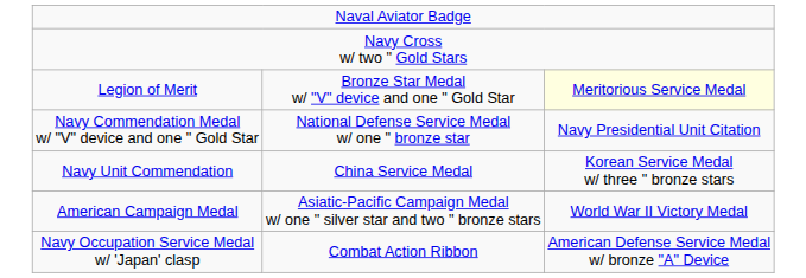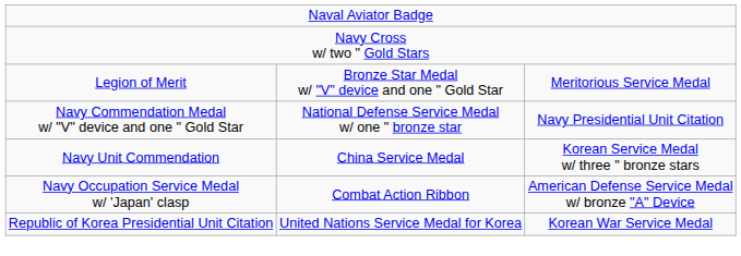Legion of Merit | column 3: lightyellow background -> no background
- row: American Campaign Medal | Asiatic-Pacific Campaign Medal w/ one " silver star and two " bronze stars | World War II Victory Medal
+ row: Republic of Korea Presidential Unit Citation | United Nations Service Medal for Korea | Korean War Service Medal
